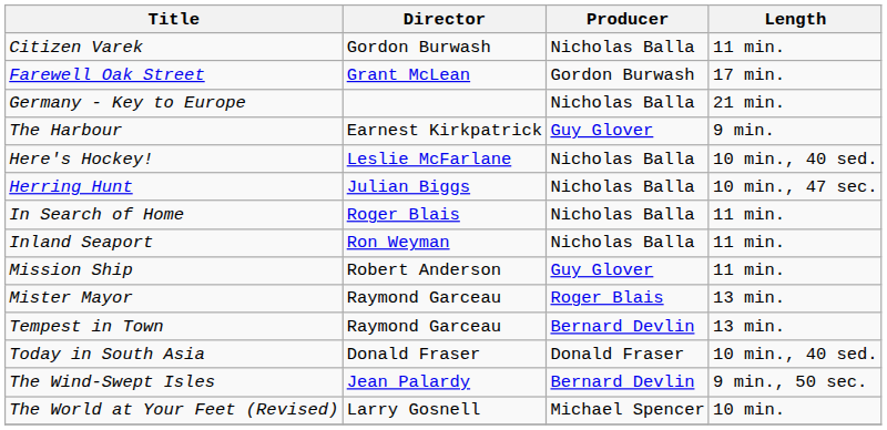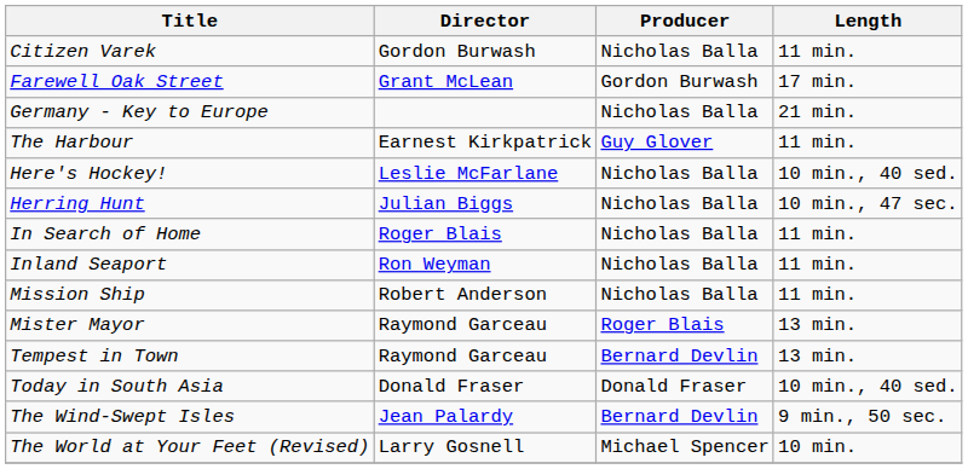The Harbour | Length: 9 min. -> 11 min.
Mission Ship | Producer: Guy Glover -> Nicholas Balla
